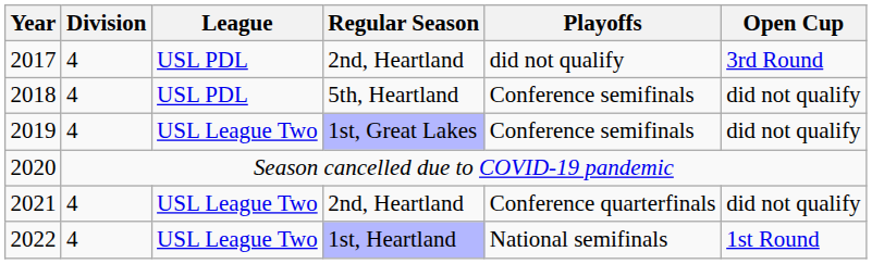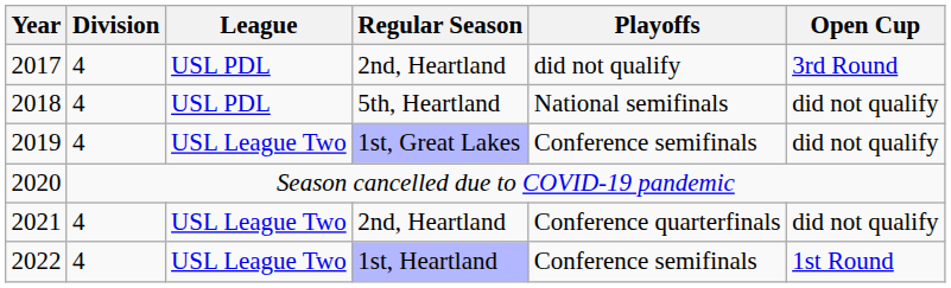2018 | Playoffs: Conference semifinals -> National semifinals
2022 | Playoffs: National semifinals -> Conference semifinals
